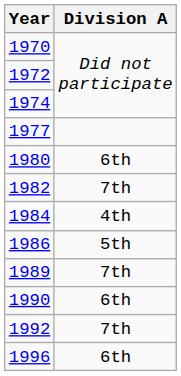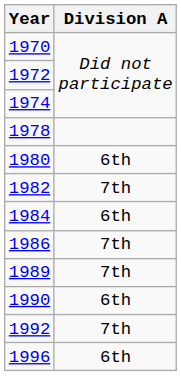- row: 1977
+ row: 1978
1984 | Division A: 4th -> 6th
1986 | Division A: 5th -> 7th
